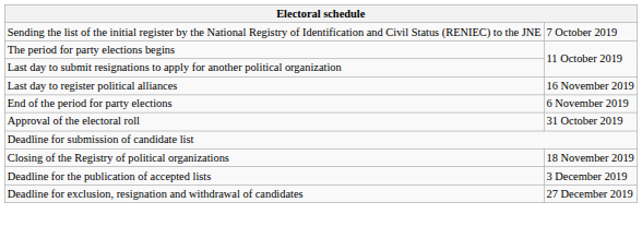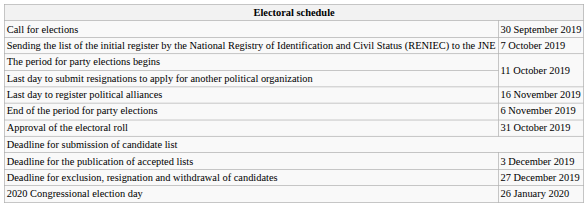+ row: Call for elections | 30 September 2019
- row: Closing of the Registry of political organizations | 18 November 2019
+ row: 2020 Congressional election day | 26 January 2020
